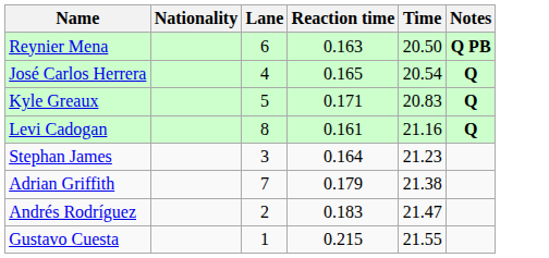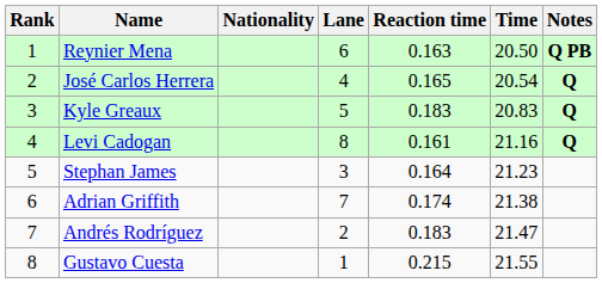+ column: Rank | 1 | 2 | 3 | 4 | 5 | 6 | 7 | 8
Kyle Greaux | Reaction time: 0.171 -> 0.183
Adrian Griffith | Reaction time: 0.179 -> 0.174
